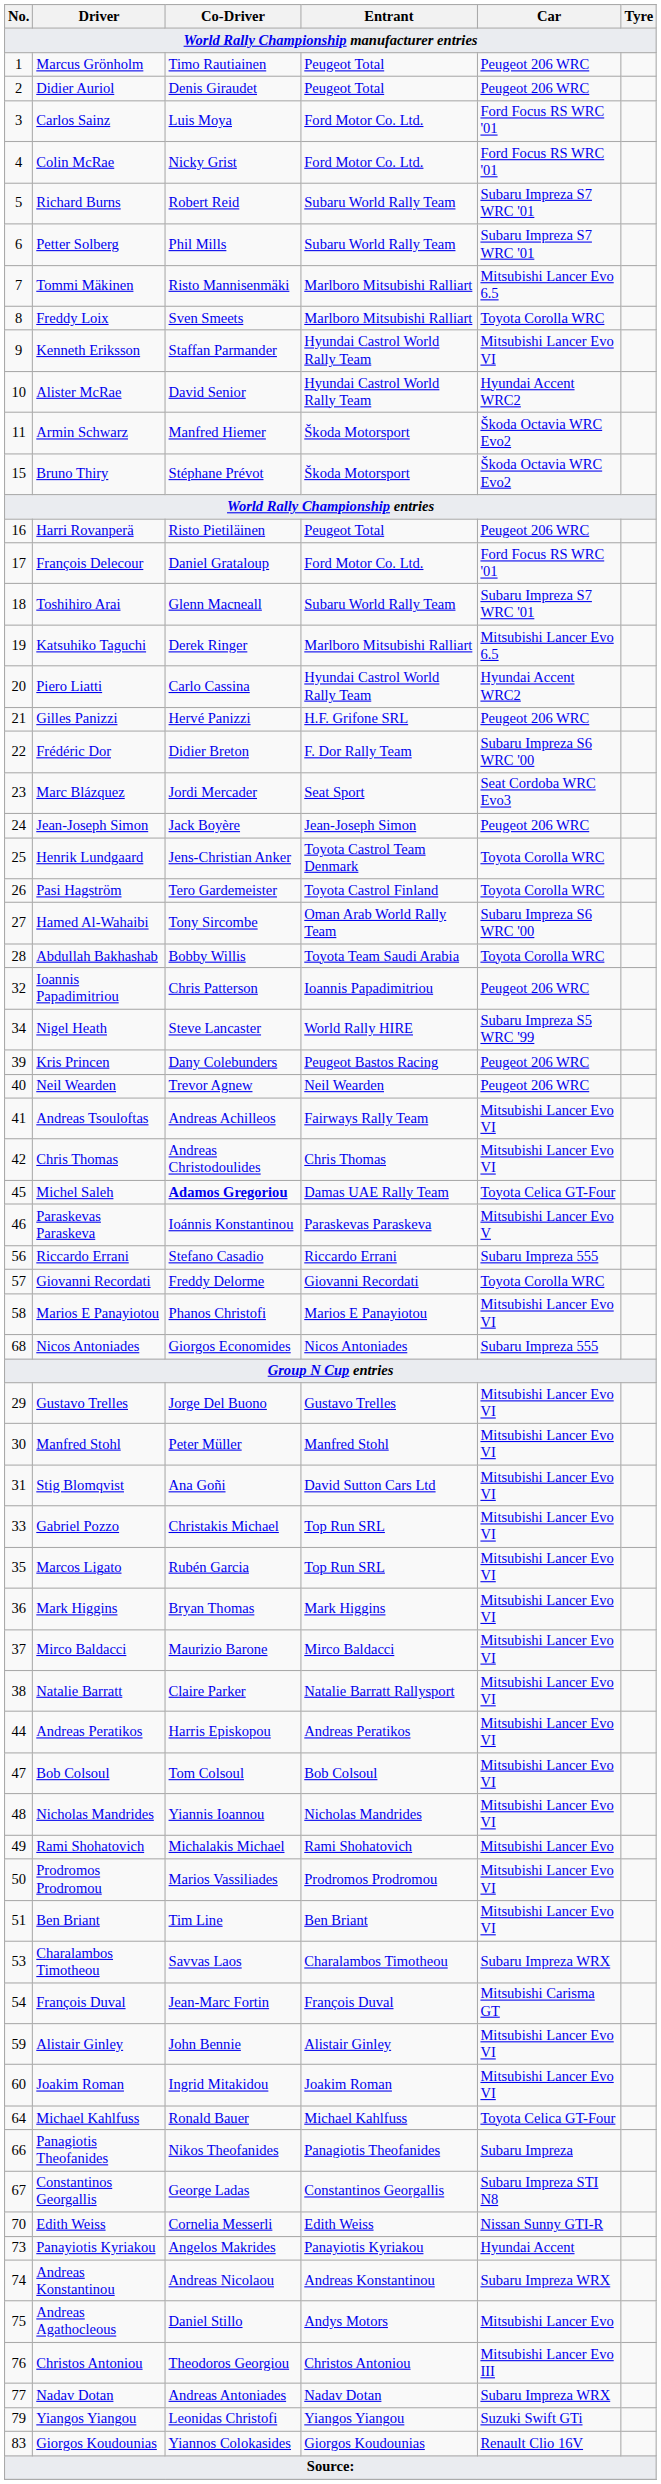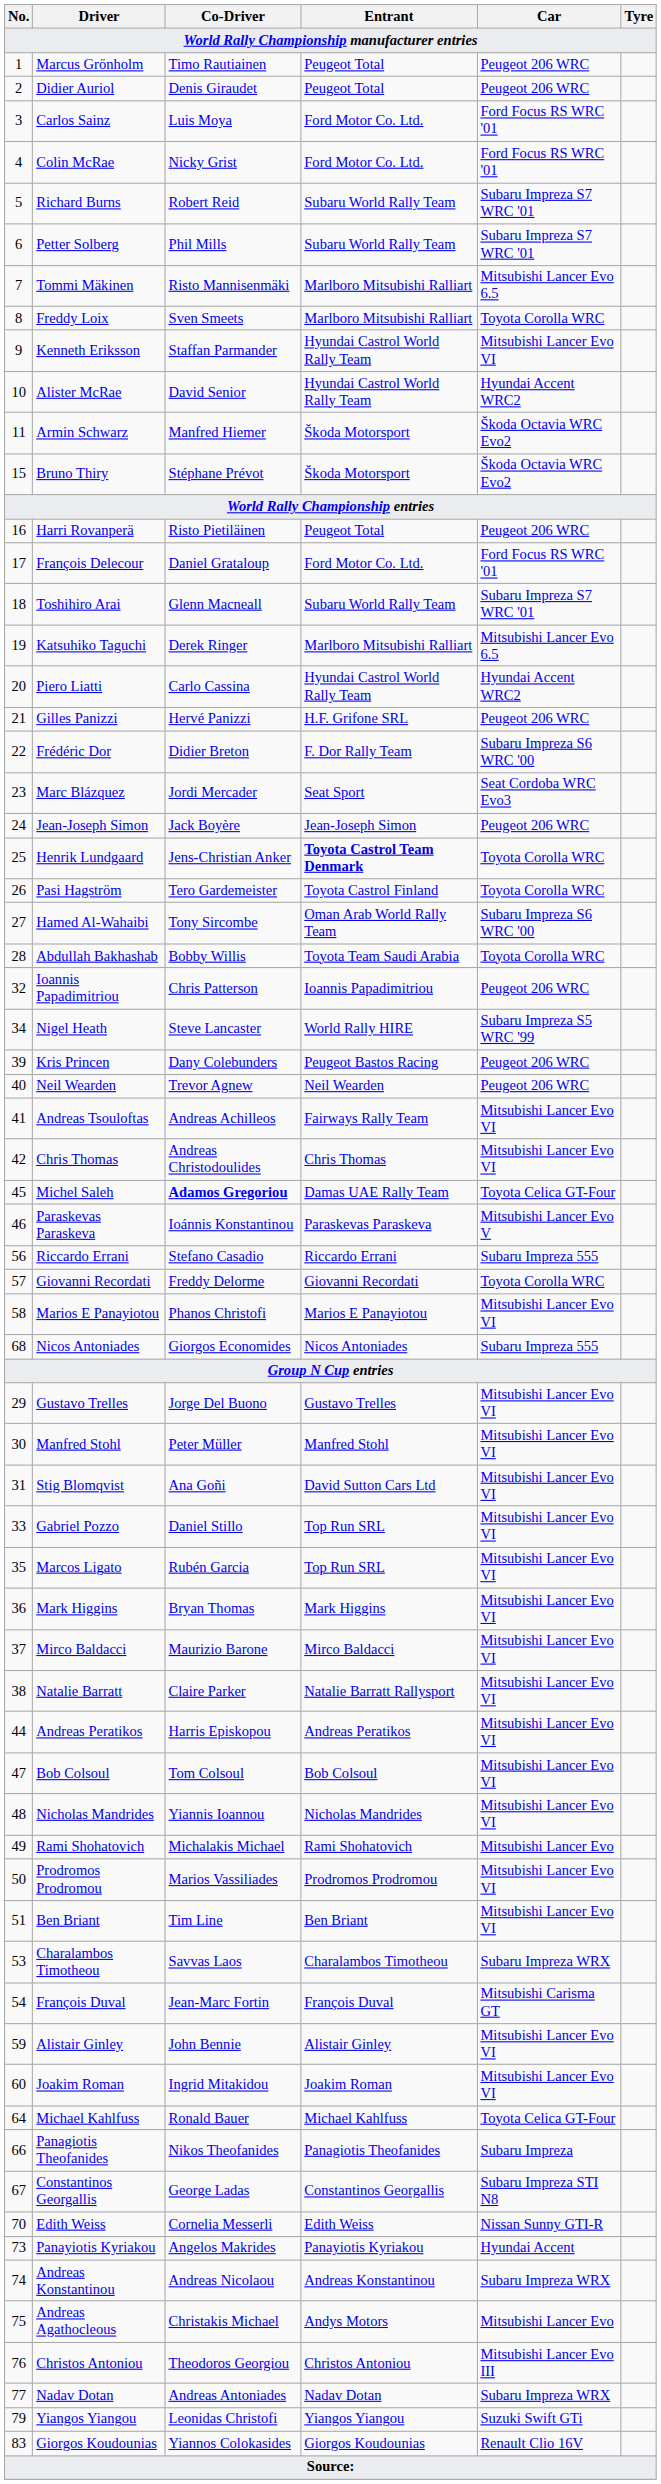Henrik Lundgaard | Entrant: normal -> bold
Gabriel Pozzo | Co-Driver: Christakis Michael -> Daniel Stillo
Andreas Agathocleous | Co-Driver: Daniel Stillo -> Christakis Michael
